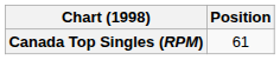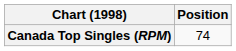Canada Top Singles (RPM) | Position: 61 -> 74
